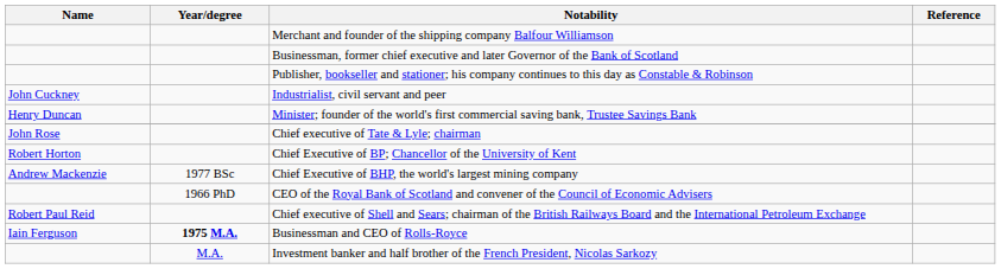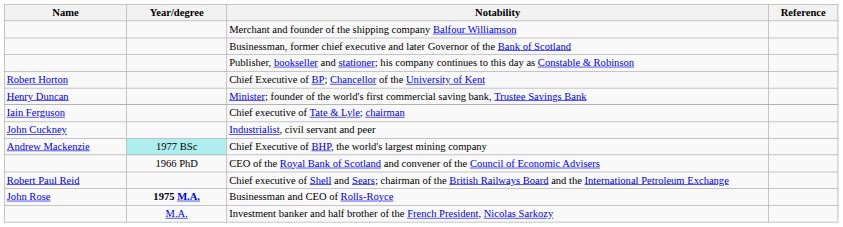rows swapped: Industrialist, civil servant and peer <-> Chief Executive of BP; Chancellor of the University of Kent
Chief executive of Tate & Lyle; chairman | Name: John Rose -> Iain Ferguson
Chief Executive of BHP, the world's largest mining company | Year/degree: no background -> paleturquoise background
Businessman and CEO of Rolls-Royce | Name: Iain Ferguson -> John Rose
